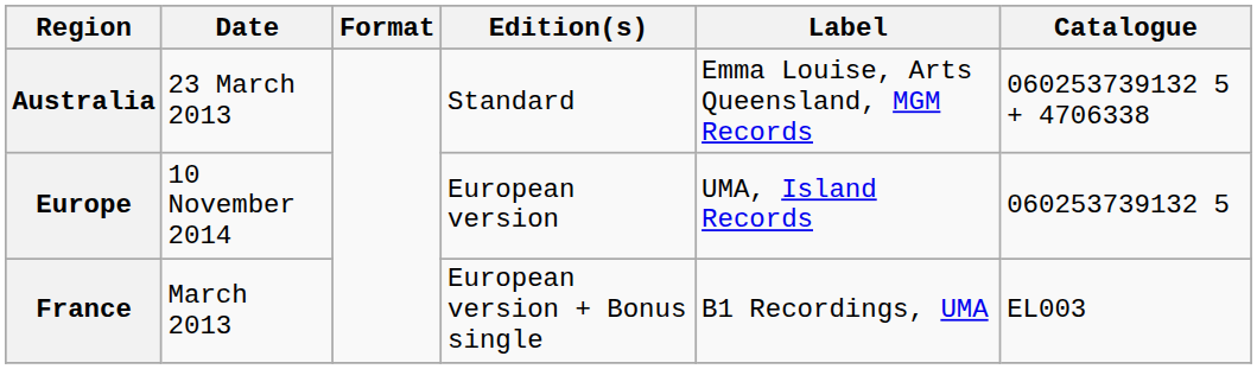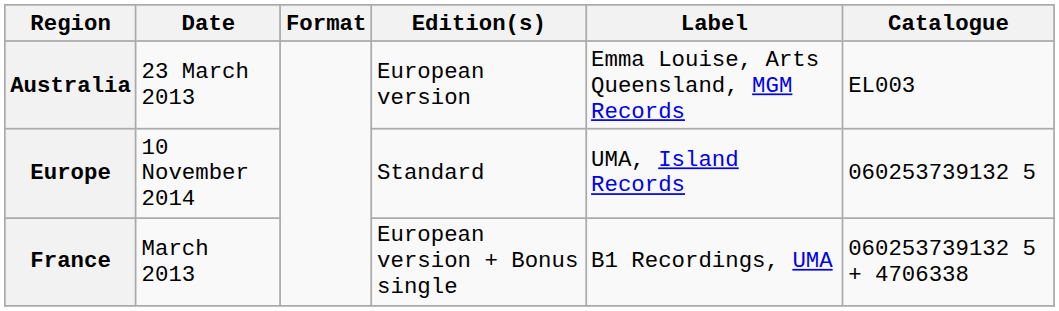Australia | Edition(s): Standard -> European version
Australia | Catalogue: 060253739132 5 + 4706338 -> EL003
Europe | Edition(s): European version -> Standard
France | Catalogue: EL003 -> 060253739132 5 + 4706338
